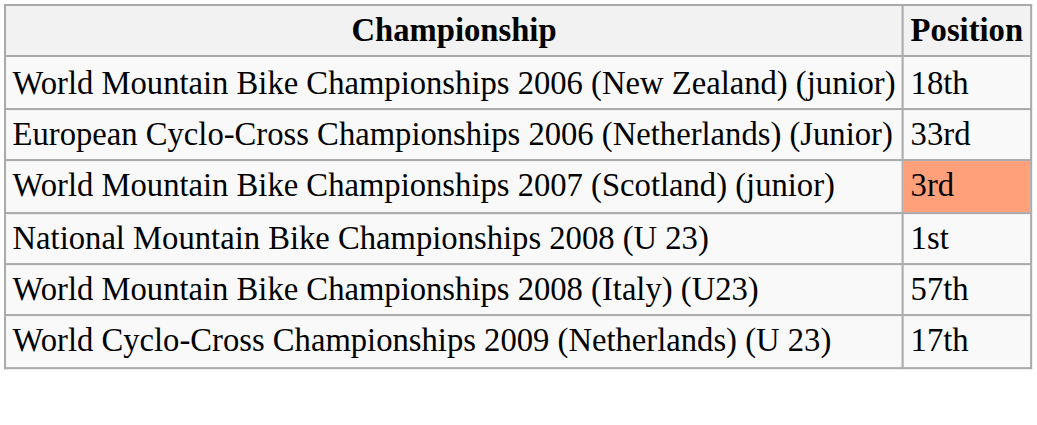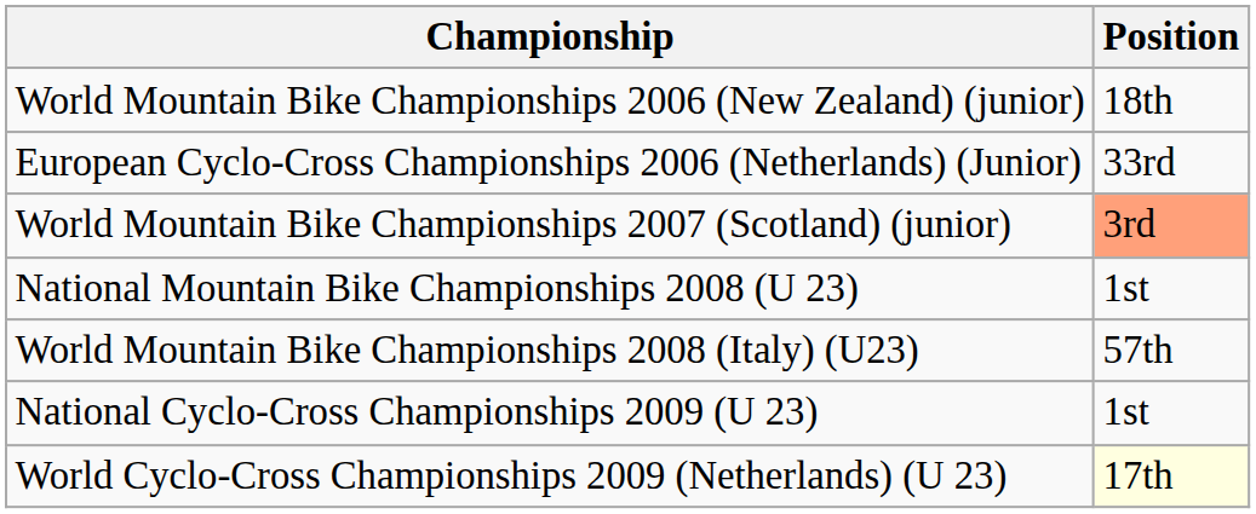+ row: National Cyclo-Cross Championships 2009 (U 23) | 1st
World Cyclo-Cross Championships 2009 (Netherlands) (U 23) | Position: no background -> lightyellow background
